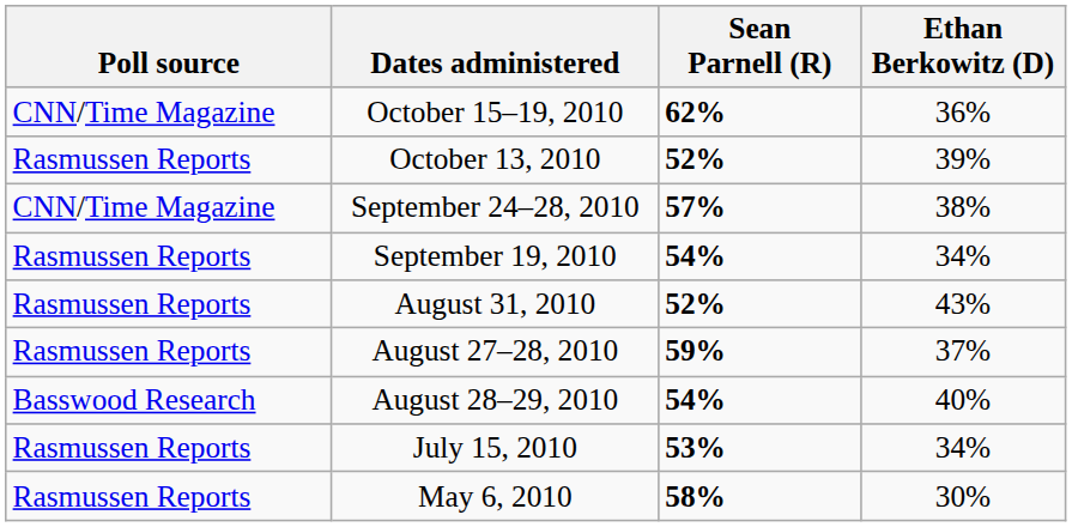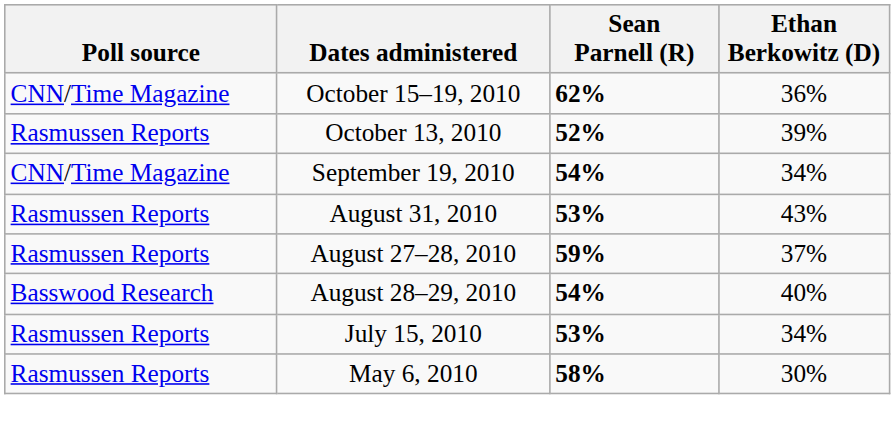- row: CNN/Time Magazine | September 24–28, 2010 | 57% | 38%
September 19, 2010 | Poll source: Rasmussen Reports -> CNN/Time Magazine
August 31, 2010 | Sean Parnell (R): 52% -> 53%
